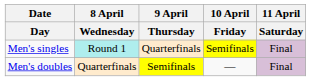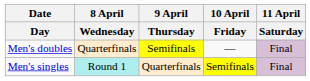rows swapped: Men's singles <-> Men's doubles
